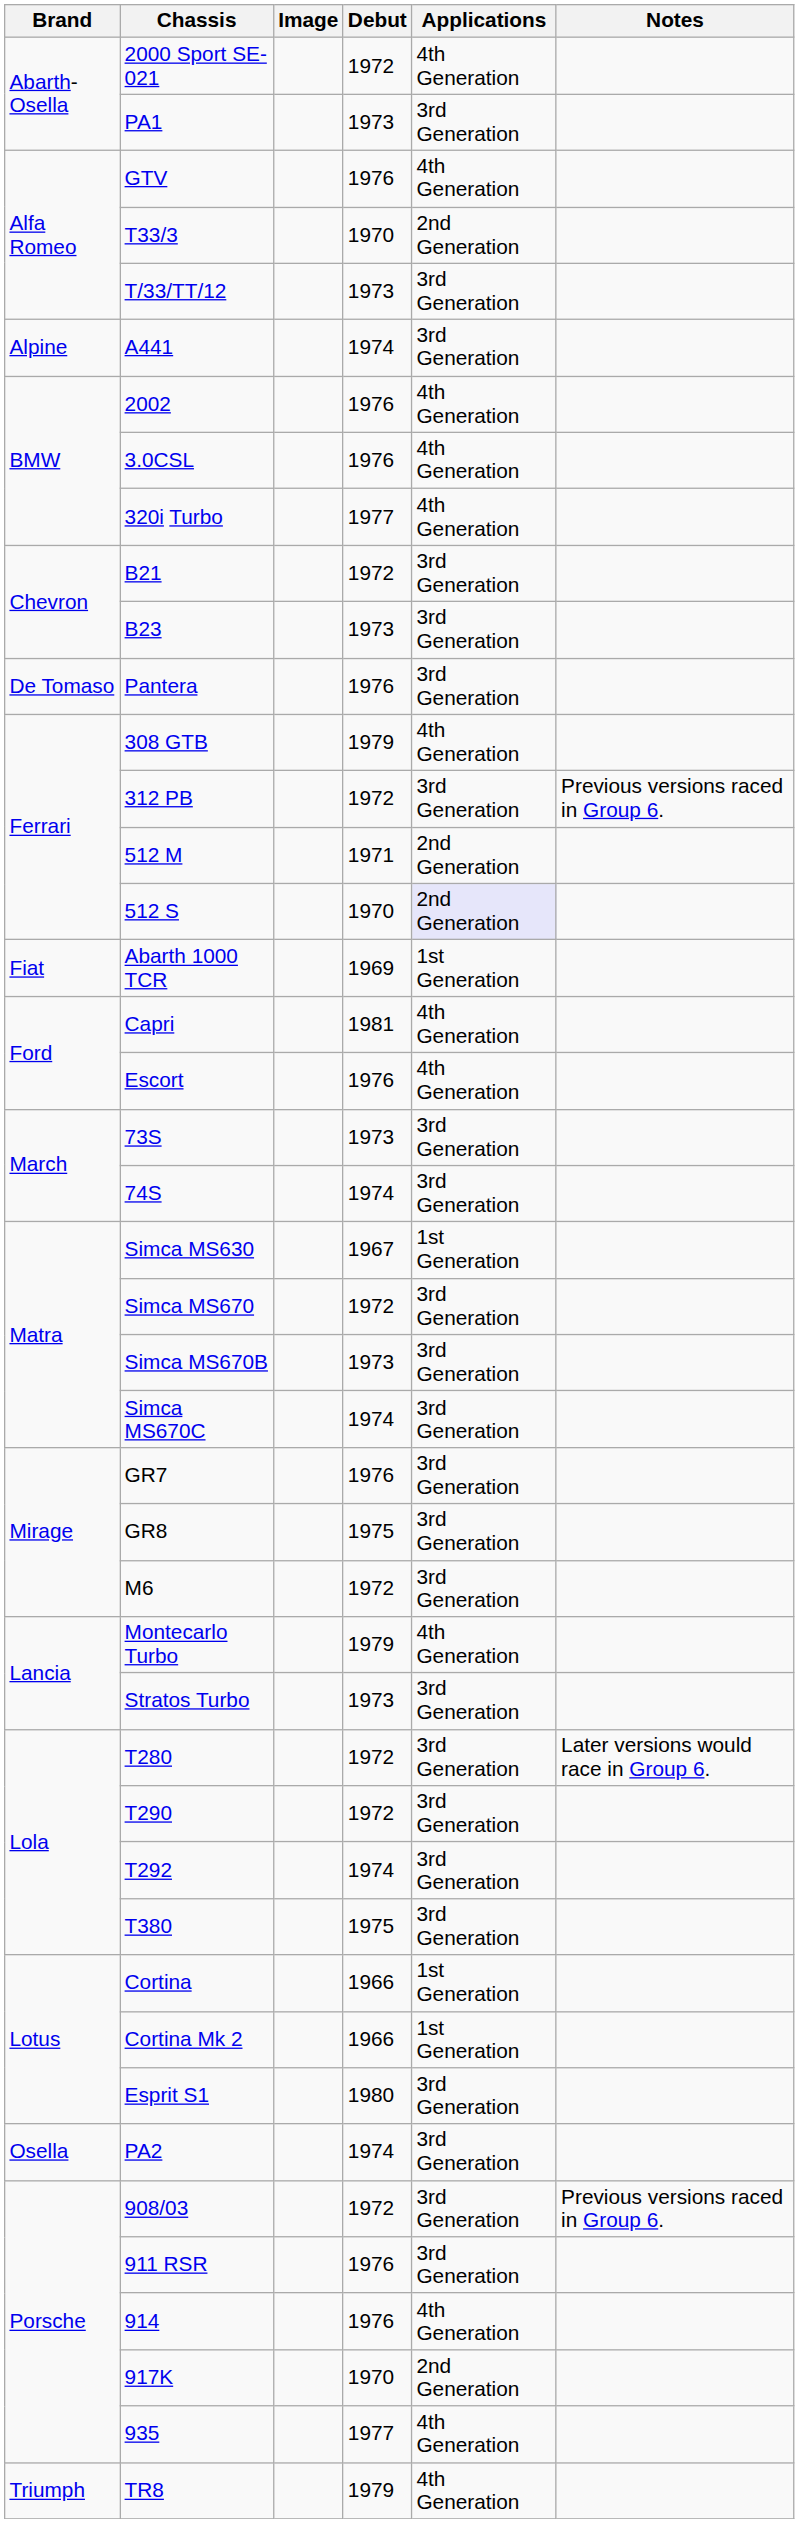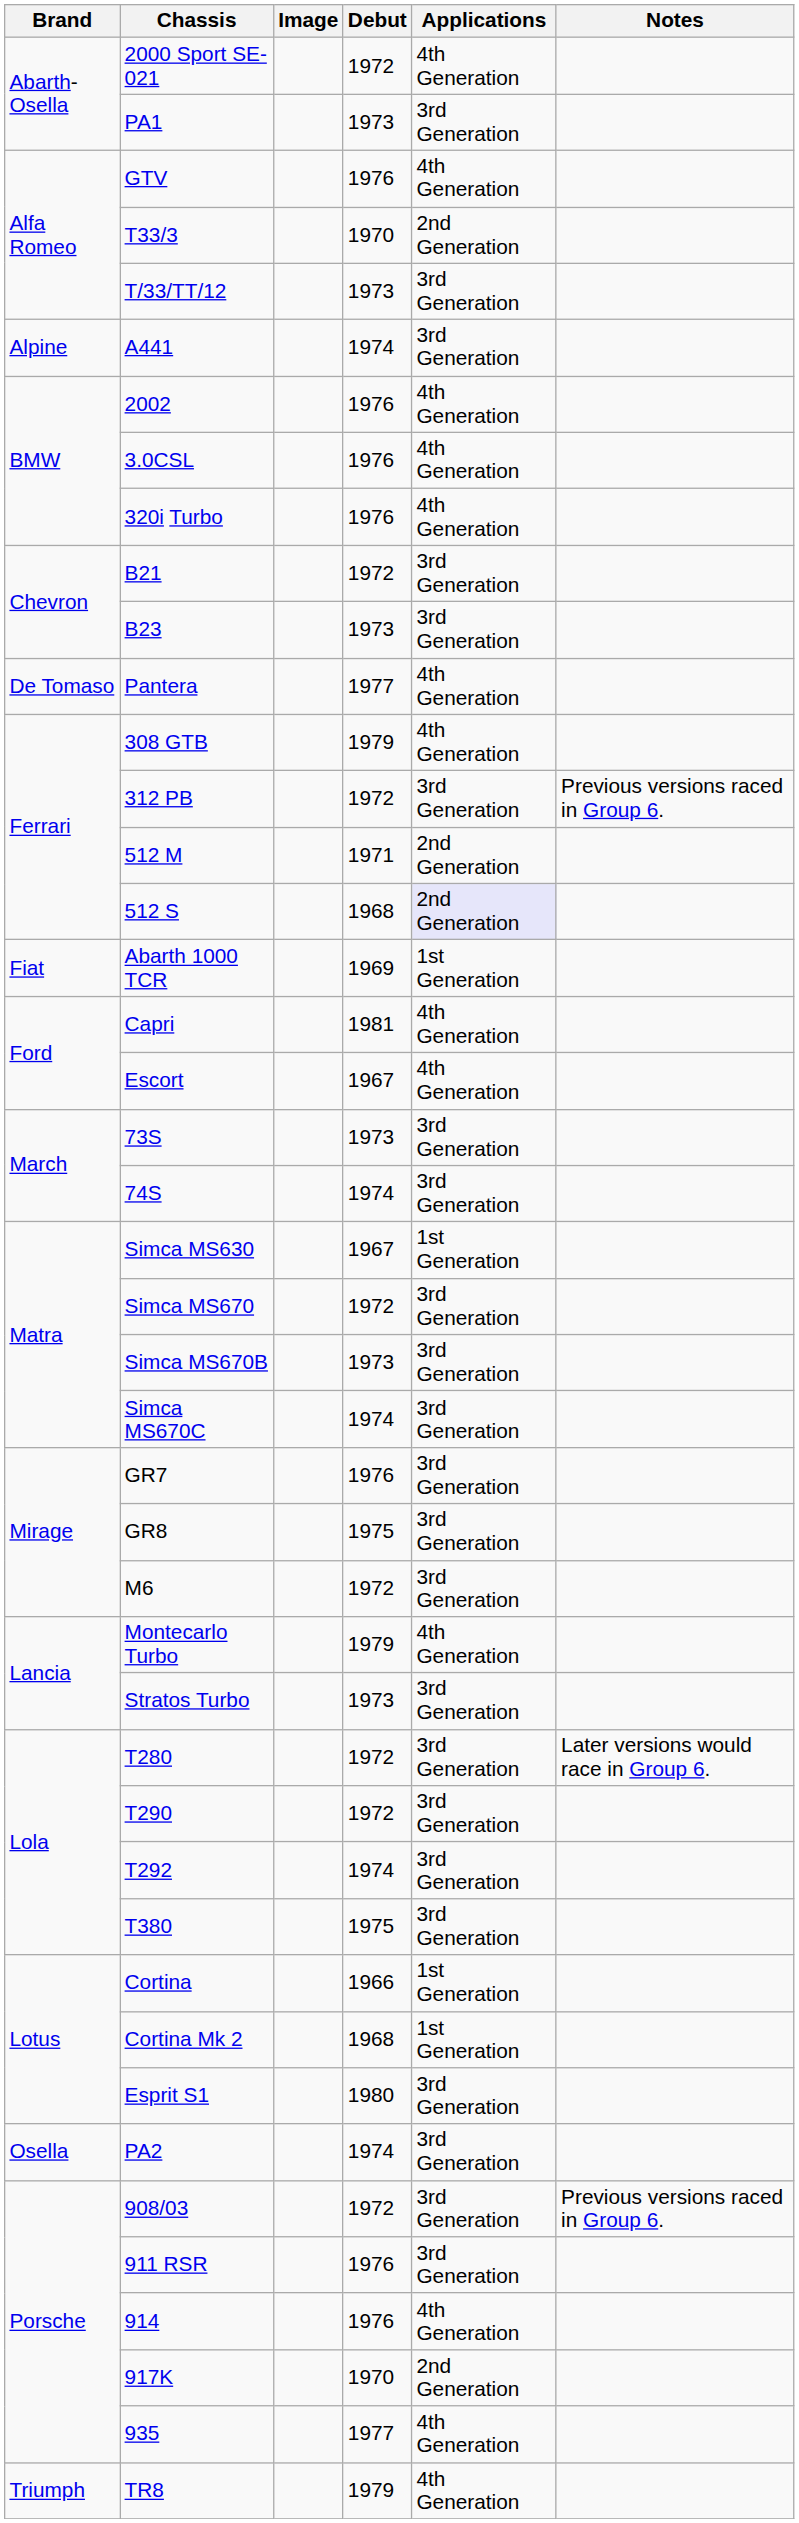320i Turbo | Debut: 1977 -> 1976
Pantera | Debut: 1976 -> 1977
Pantera | Applications: 3rd Generation -> 4th Generation
512 S | Debut: 1970 -> 1968
Escort | Debut: 1976 -> 1967
Cortina Mk 2 | Debut: 1966 -> 1968
